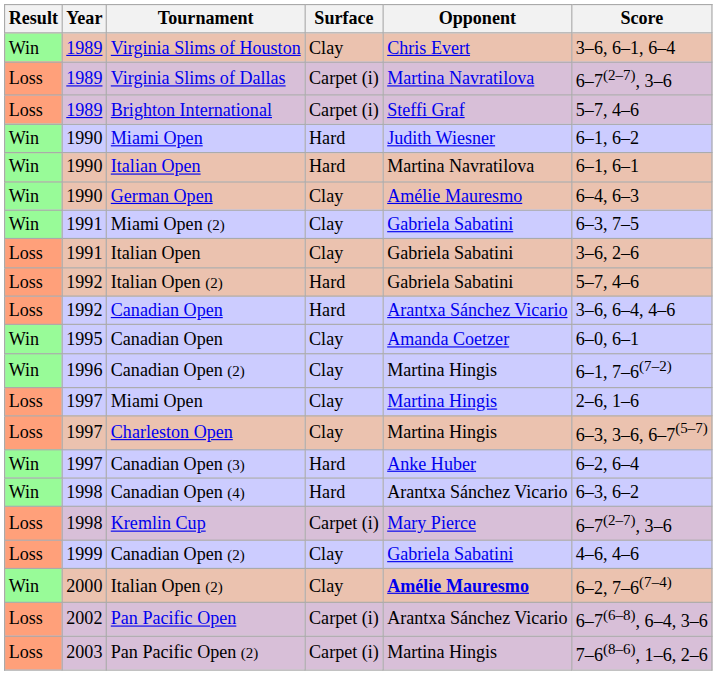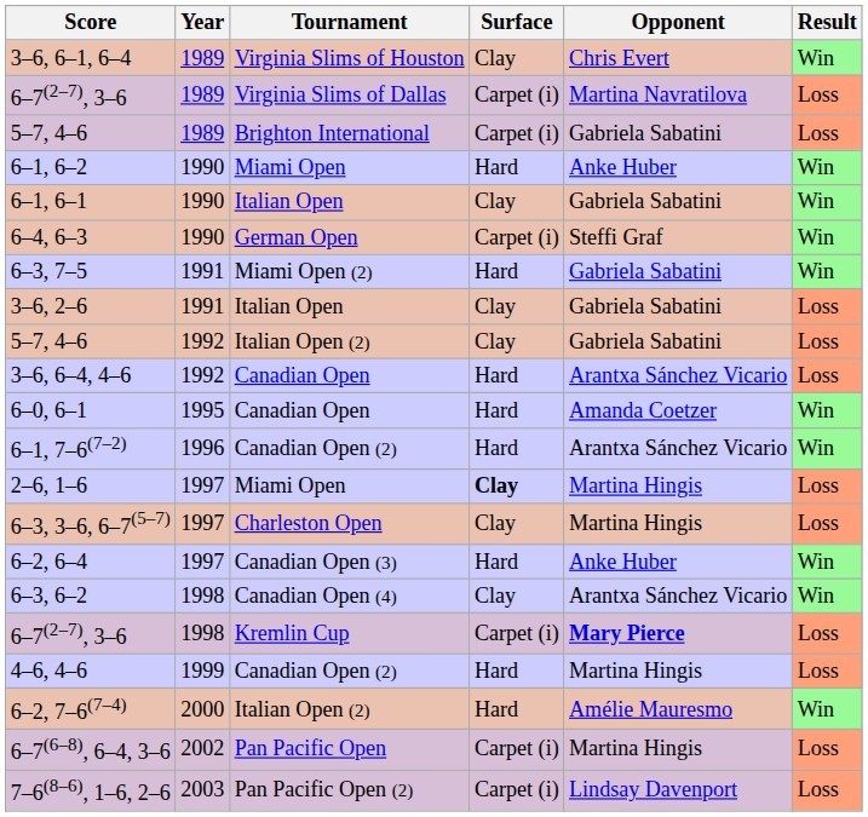columns swapped: Result <-> Score
Brighton International | Opponent: Steffi Graf -> Gabriela Sabatini
1990 / Miami Open | Opponent: Judith Wiesner -> Anke Huber
1990 / Italian Open | Surface: Hard -> Clay
1990 / Italian Open | Opponent: Martina Navratilova -> Gabriela Sabatini
German Open | Surface: Clay -> Carpet (i)
German Open | Opponent: Amélie Mauresmo -> Steffi Graf
Miami Open (2) | Surface: Clay -> Hard
1992 / Italian Open (2) | Surface: Hard -> Clay
1995 / Canadian Open | Surface: Clay -> Hard
1996 / Canadian Open (2) | Surface: Clay -> Hard
1996 / Canadian Open (2) | Opponent: Martina Hingis -> Arantxa Sánchez Vicario
1997 / Miami Open | Surface: normal -> bold
Canadian Open (4) | Surface: Hard -> Clay
Kremlin Cup | Opponent: normal -> bold
1999 / Canadian Open (2) | Surface: Clay -> Hard
1999 / Canadian Open (2) | Opponent: Gabriela Sabatini -> Martina Hingis
2000 / Italian Open (2) | Surface: Clay -> Hard
2000 / Italian Open (2) | Opponent: bold -> normal
Pan Pacific Open | Opponent: Arantxa Sánchez Vicario -> Martina Hingis
Pan Pacific Open (2) | Opponent: Martina Hingis -> Lindsay Davenport
